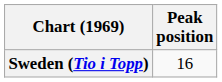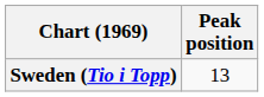Sweden (Tio i Topp) | Peak position: 16 -> 13
